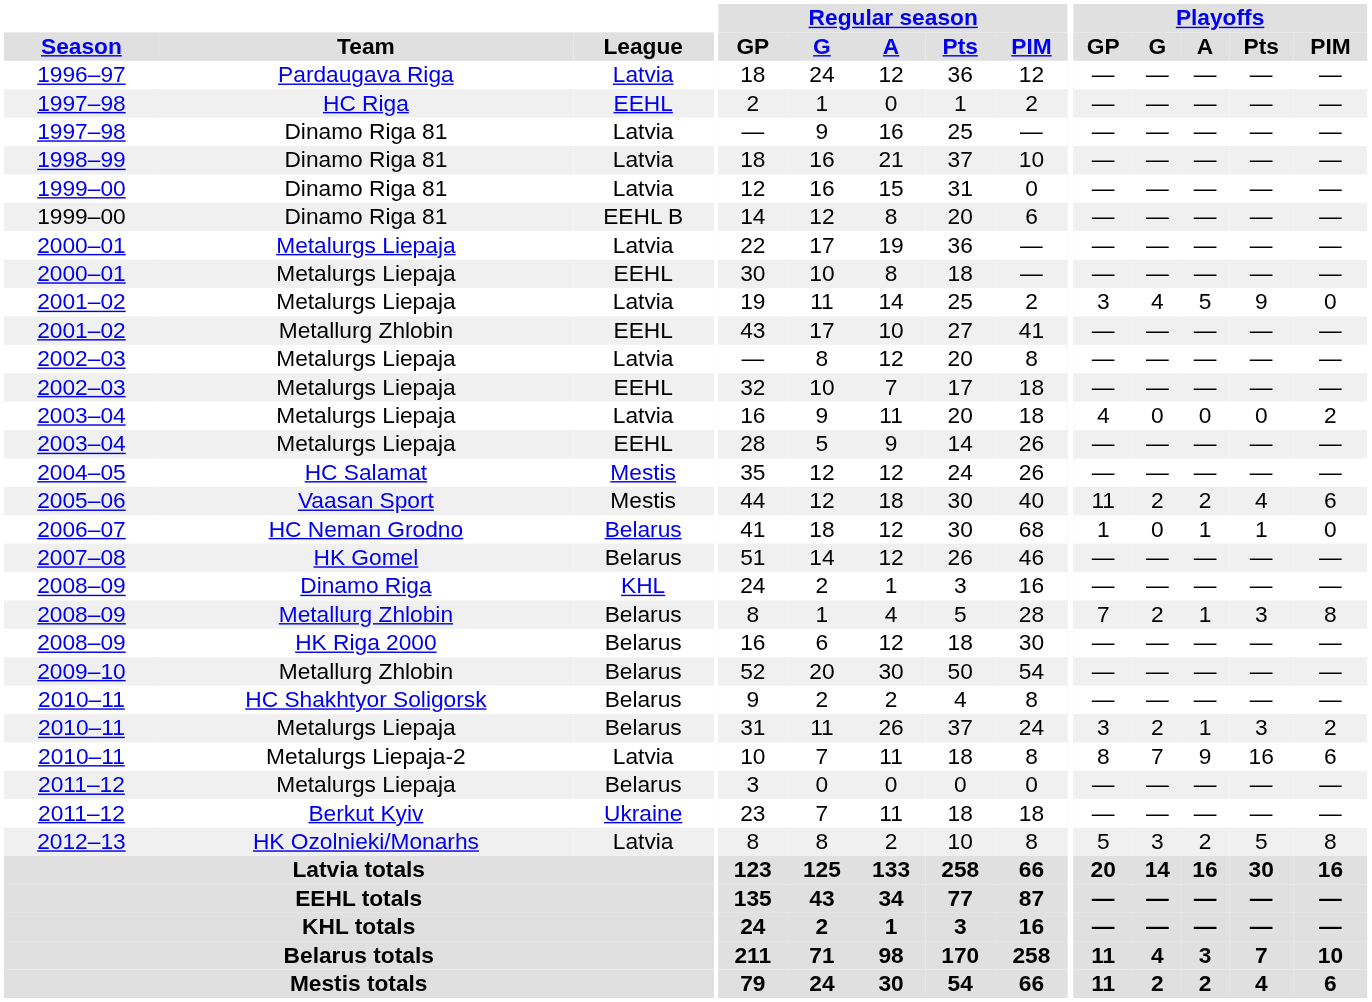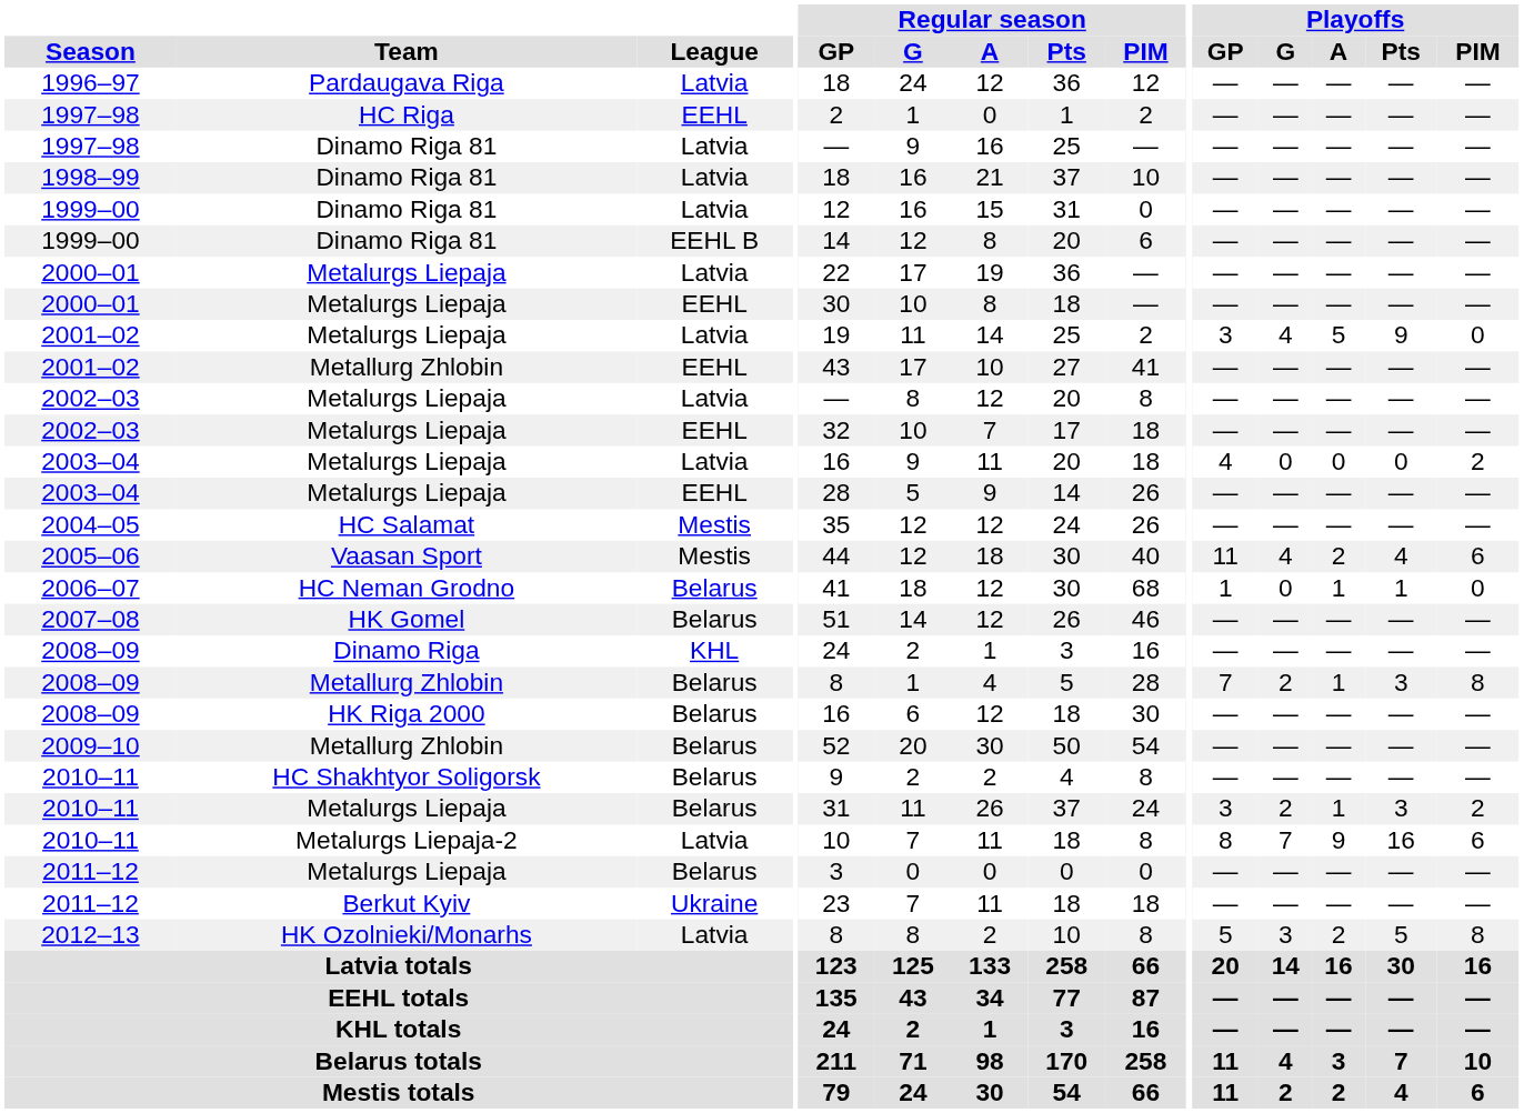2005–06 | Playoffs / G: 2 -> 4
